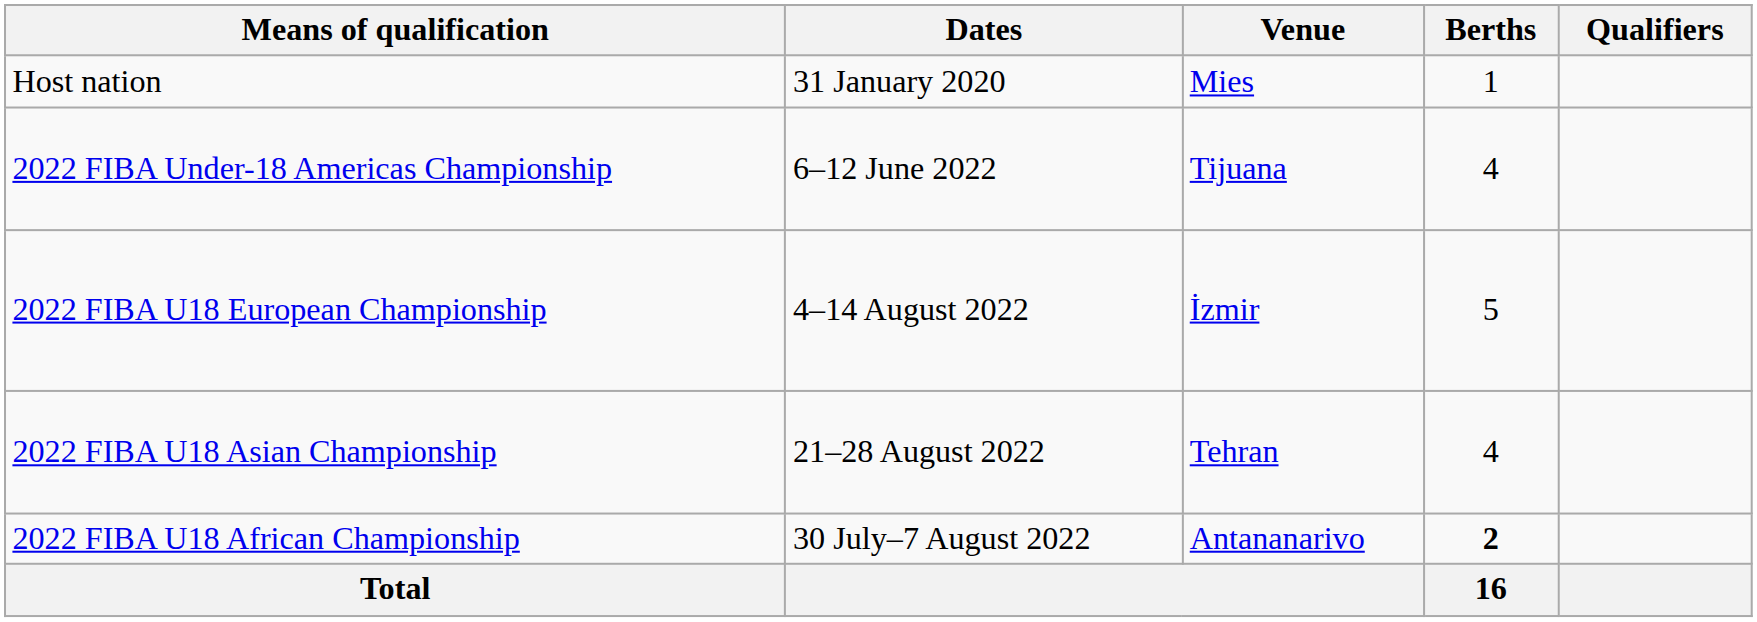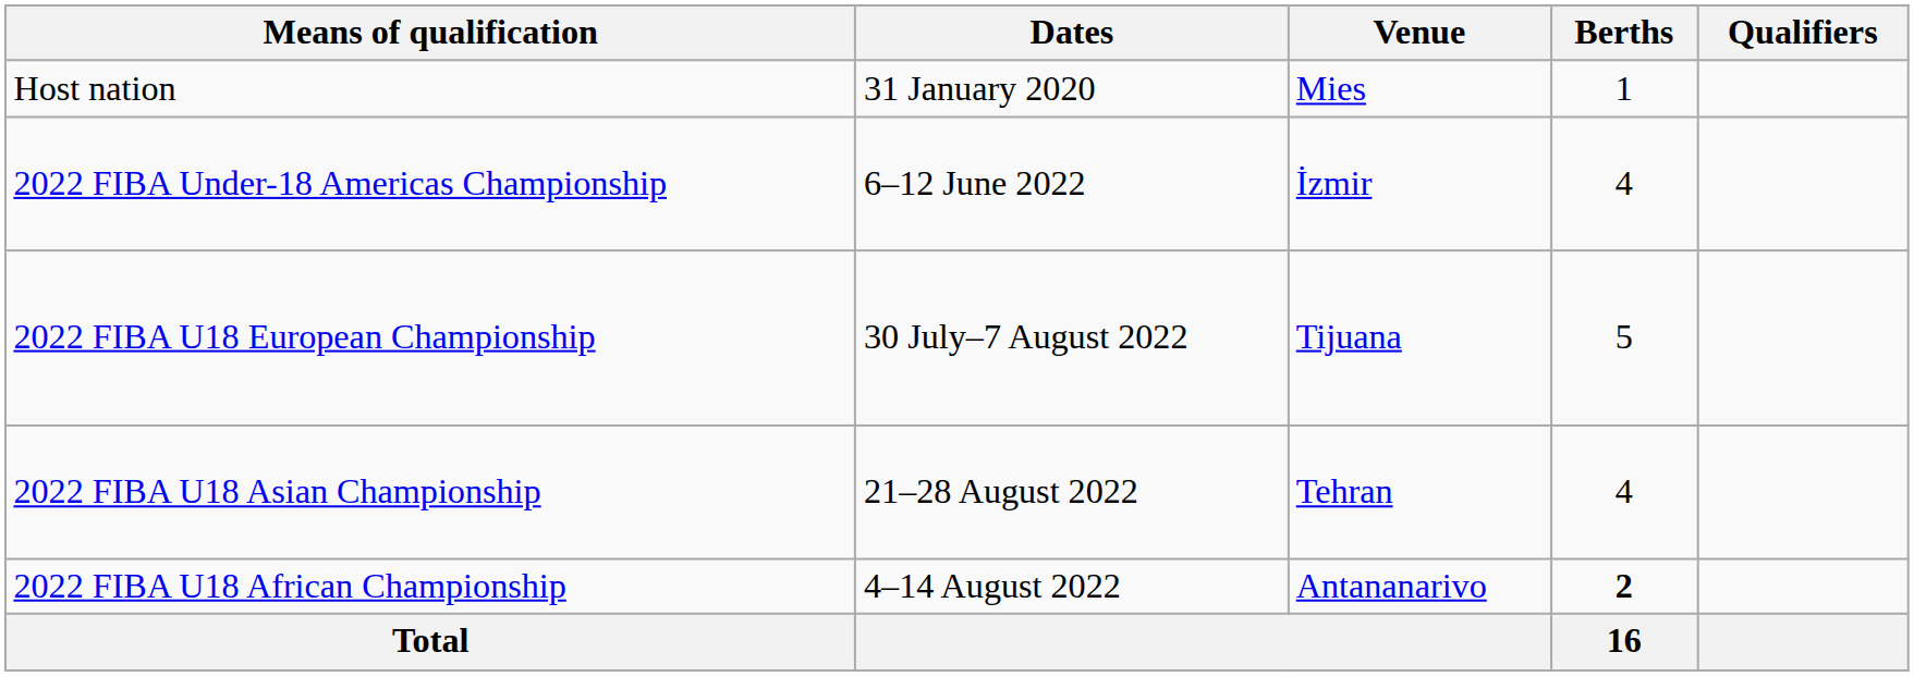2022 FIBA Under-18 Americas Championship | Venue: Tijuana -> İzmir
2022 FIBA U18 European Championship | Dates: 4–14 August 2022 -> 30 July–7 August 2022
2022 FIBA U18 European Championship | Venue: İzmir -> Tijuana
2022 FIBA U18 African Championship | Dates: 30 July–7 August 2022 -> 4–14 August 2022
